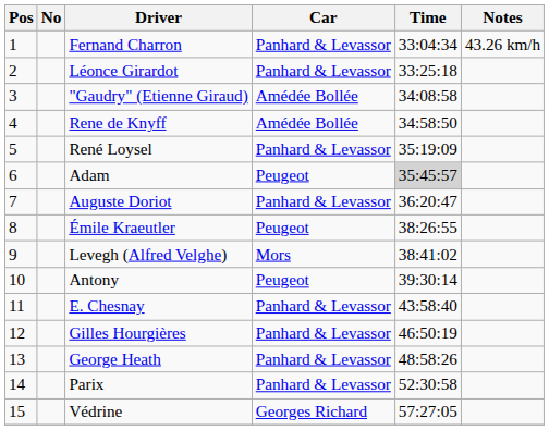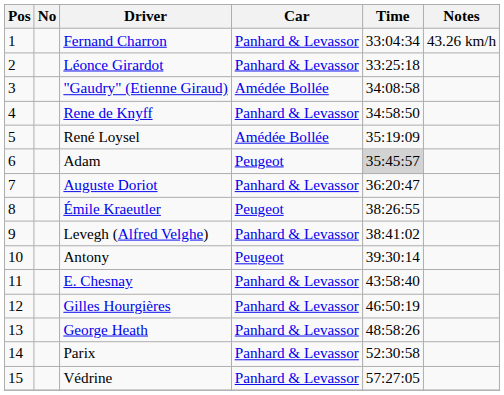Rene de Knyff | Car: Amédée Bollée -> Panhard & Levassor
René Loysel | Car: Panhard & Levassor -> Amédée Bollée
Levegh (Alfred Velghe) | Car: Mors -> Panhard & Levassor
Védrine | Car: Georges Richard -> Panhard & Levassor
